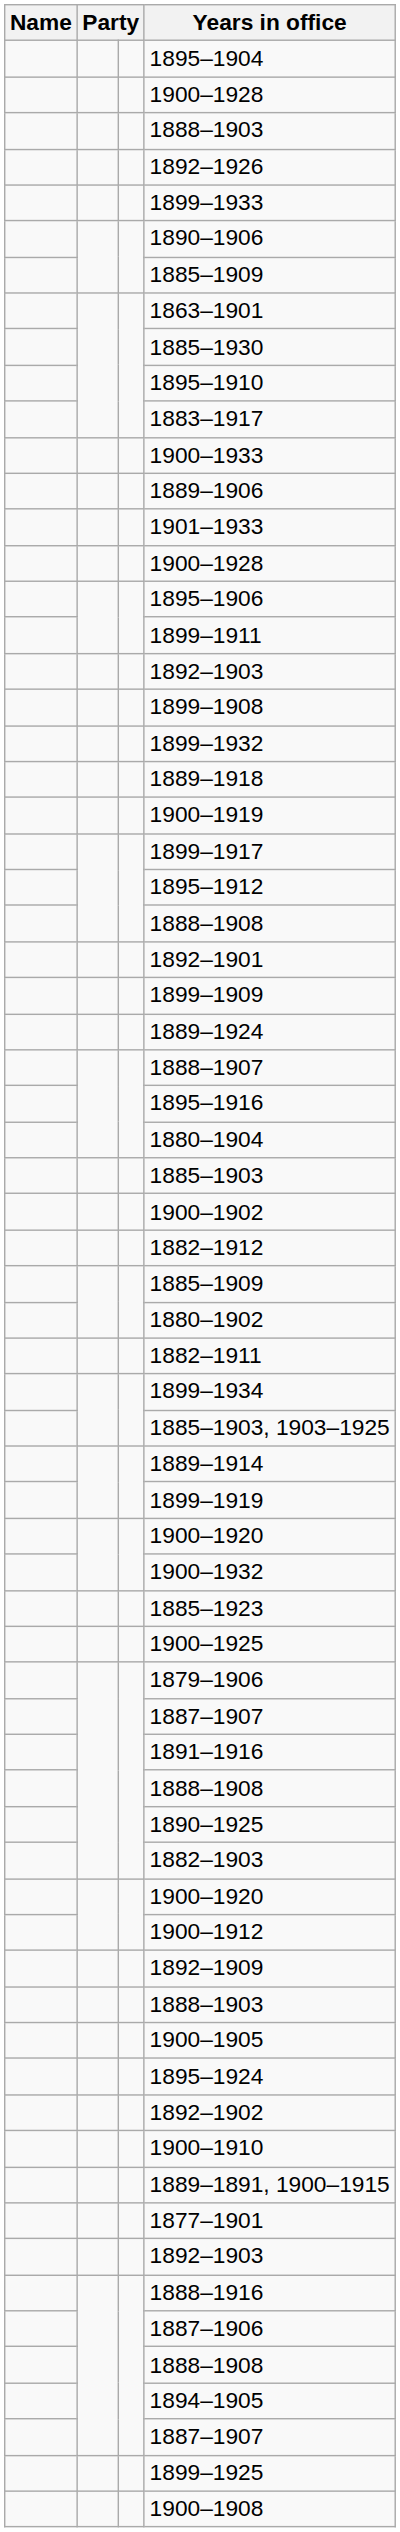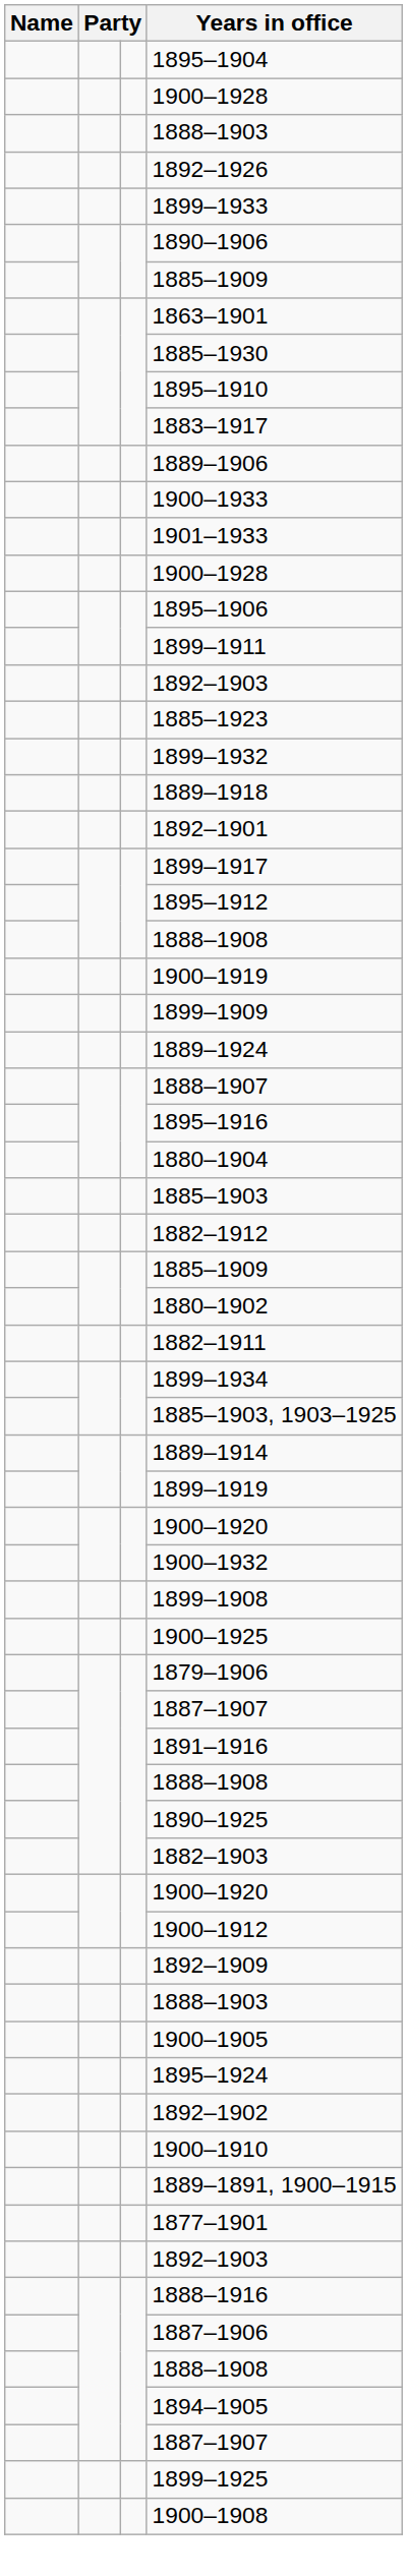rows swapped: 1889–1906 <-> 1900–1933
rows swapped: 1899–1908 <-> 1885–1923
rows swapped: 1900–1919 <-> 1892–1901
- row: 1900–1902
